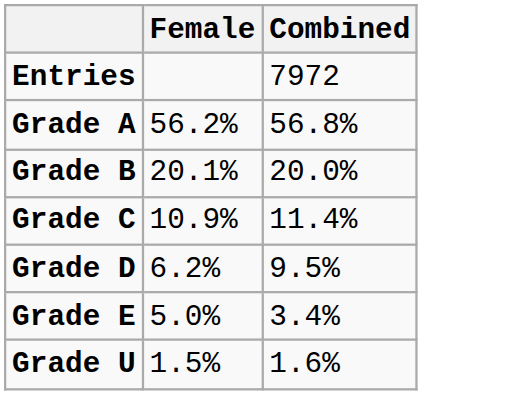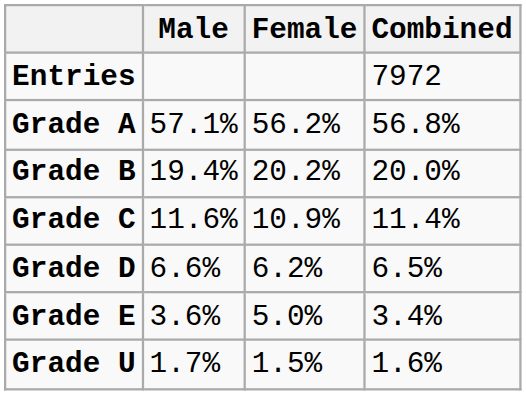+ column: Male | 57.1% | 19.4% | 11.6% | 6.6% | 3.6% | 1.7%
Grade B | Female: 20.1% -> 20.2%
Grade D | Combined: 9.5% -> 6.5%
